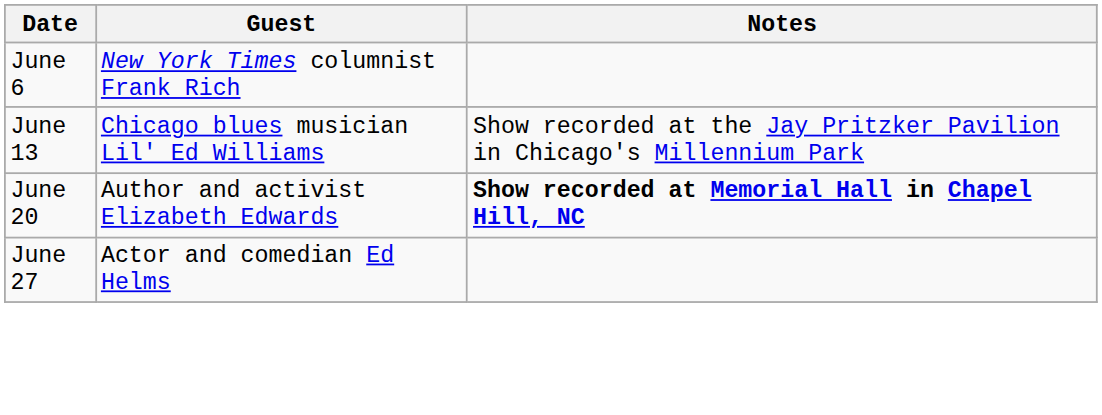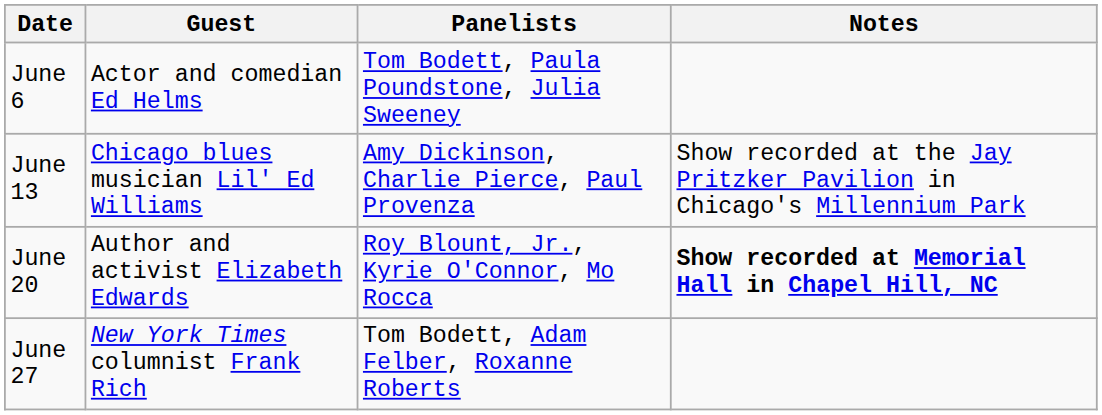+ column: Panelists | Tom Bodett, Paula Poundstone, Julia Sweeney | Amy Dickinson, Charlie Pierce, Paul Provenza | Roy Blount, Jr., Kyrie O'Connor, Mo Rocca | Tom Bodett, Adam Felber, Roxanne Roberts
June 6 | Guest: New York Times columnist Frank Rich -> Actor and comedian Ed Helms
June 27 | Guest: Actor and comedian Ed Helms -> New York Times columnist Frank Rich
